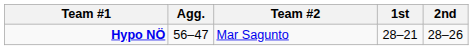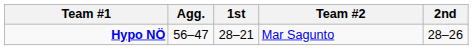columns swapped: Team #2 <-> 1st
